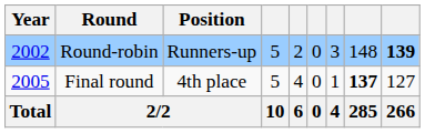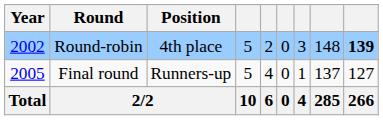Round-robin | Position: Runners-up -> 4th place
Final round | Position: 4th place -> Runners-up
Final round | column 8: bold -> normal
